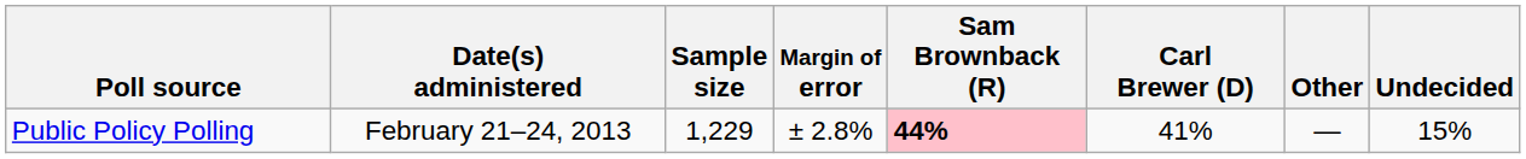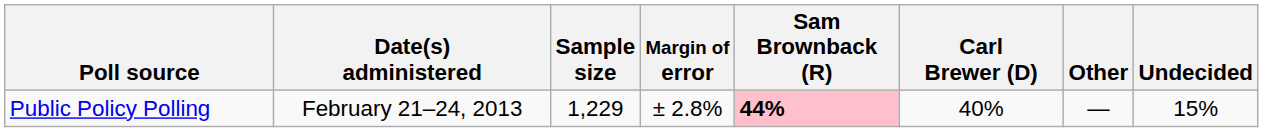Public Policy Polling | Carl Brewer (D): 41% -> 40%
